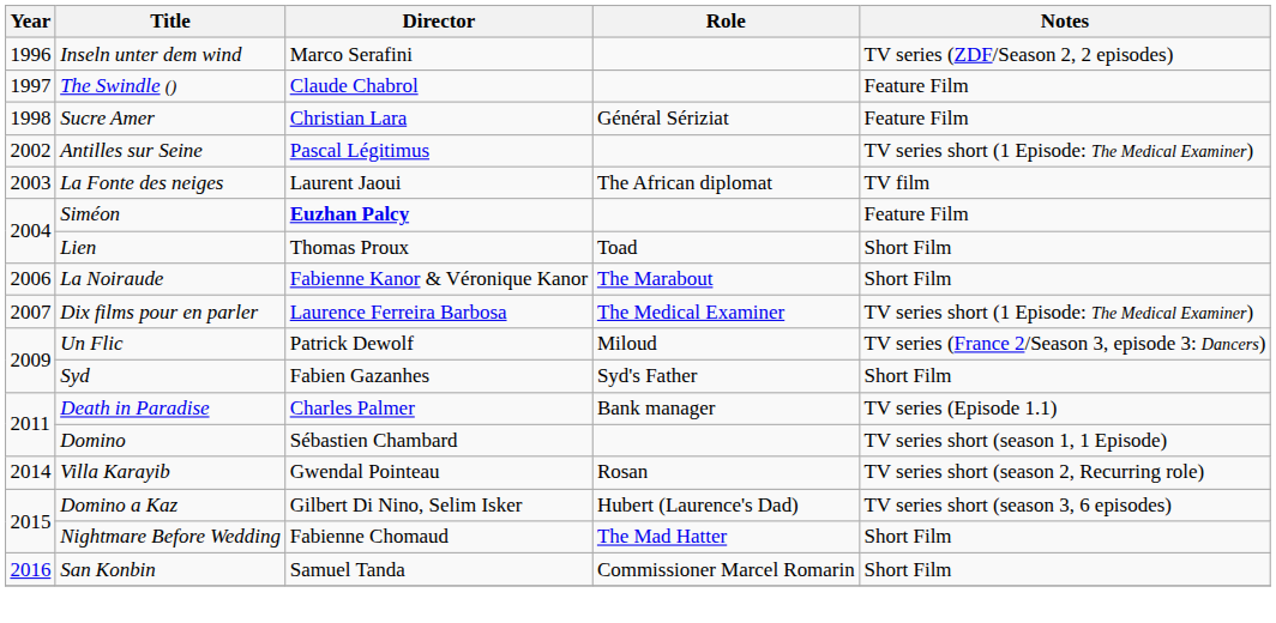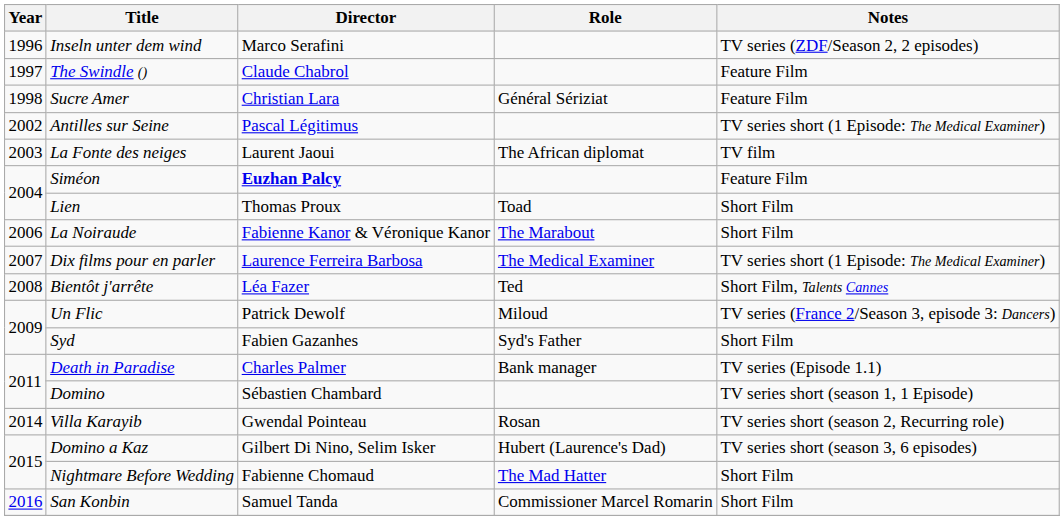+ row: 2008 | Bientôt j'arrête | Léa Fazer | Ted | Short Film, Talents Cannes
